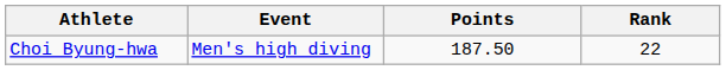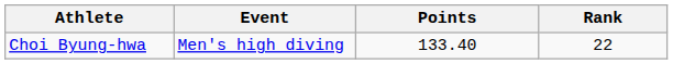Choi Byung-hwa | Points: 187.50 -> 133.40
